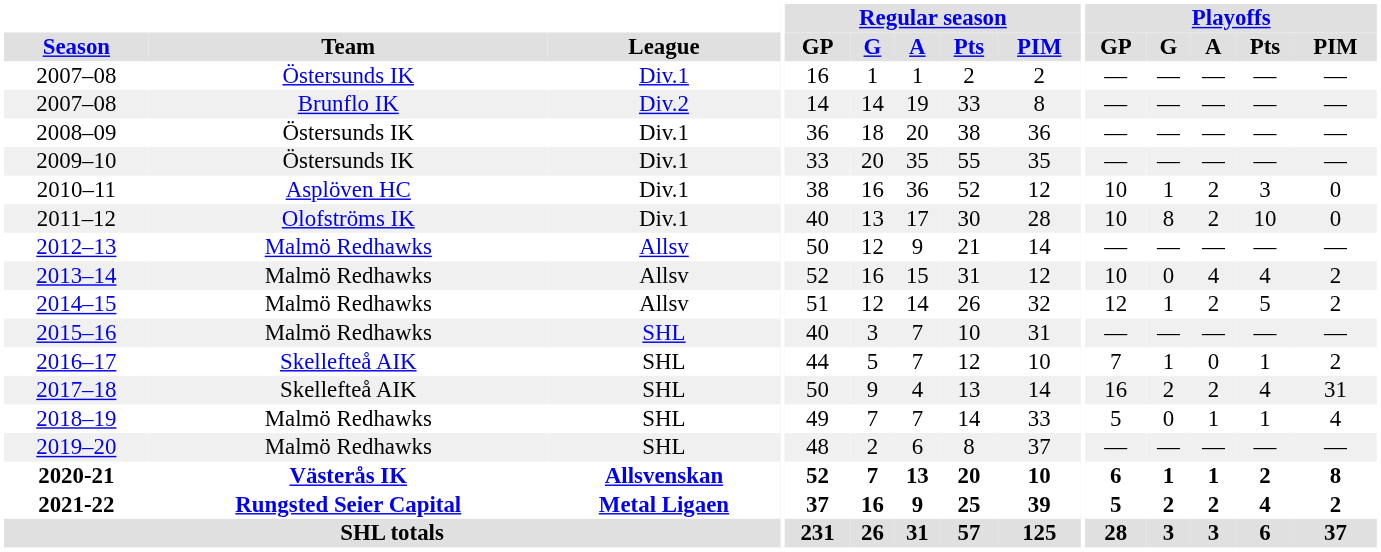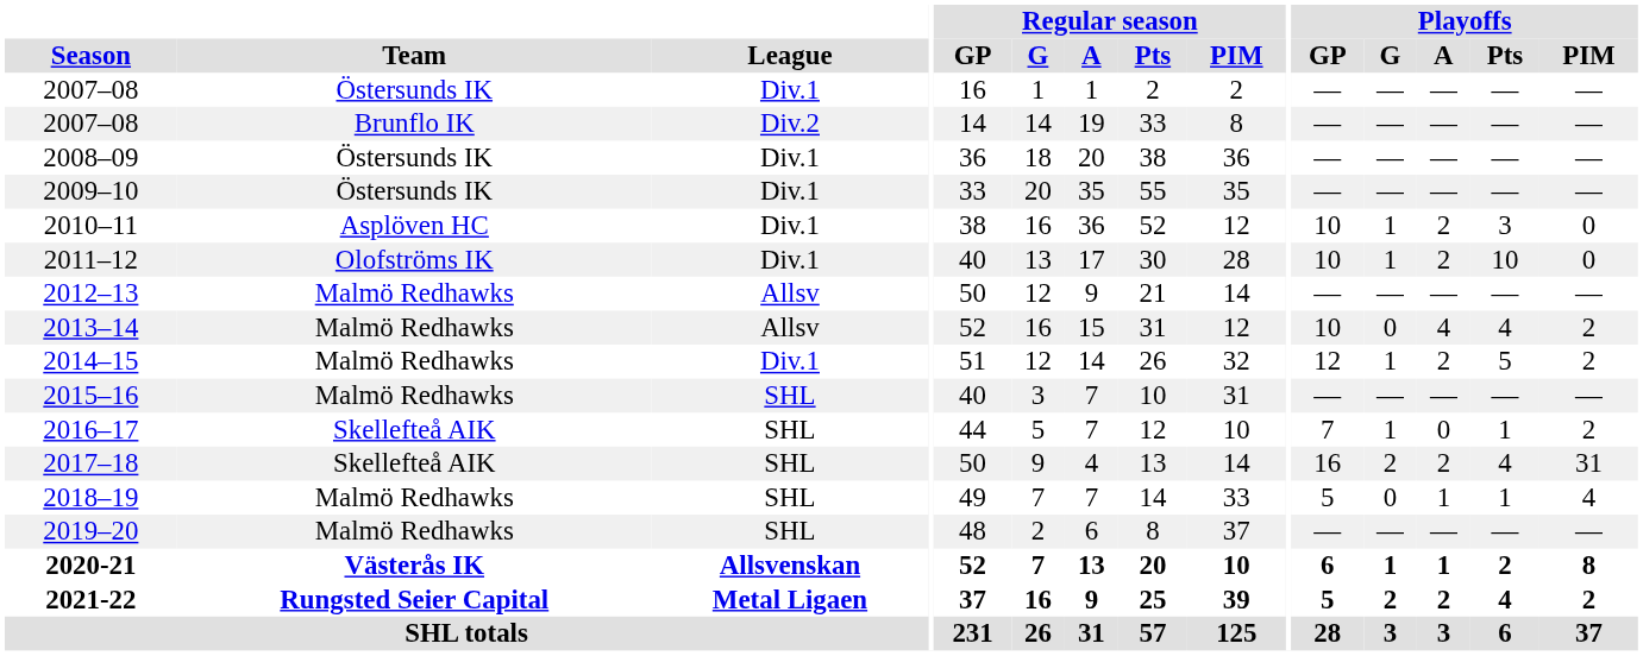2011–12 | Playoffs / G: 8 -> 1
2014–15 | League: Allsv -> Div.1
